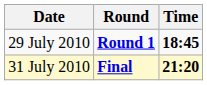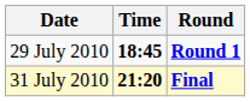columns swapped: Time <-> Round
